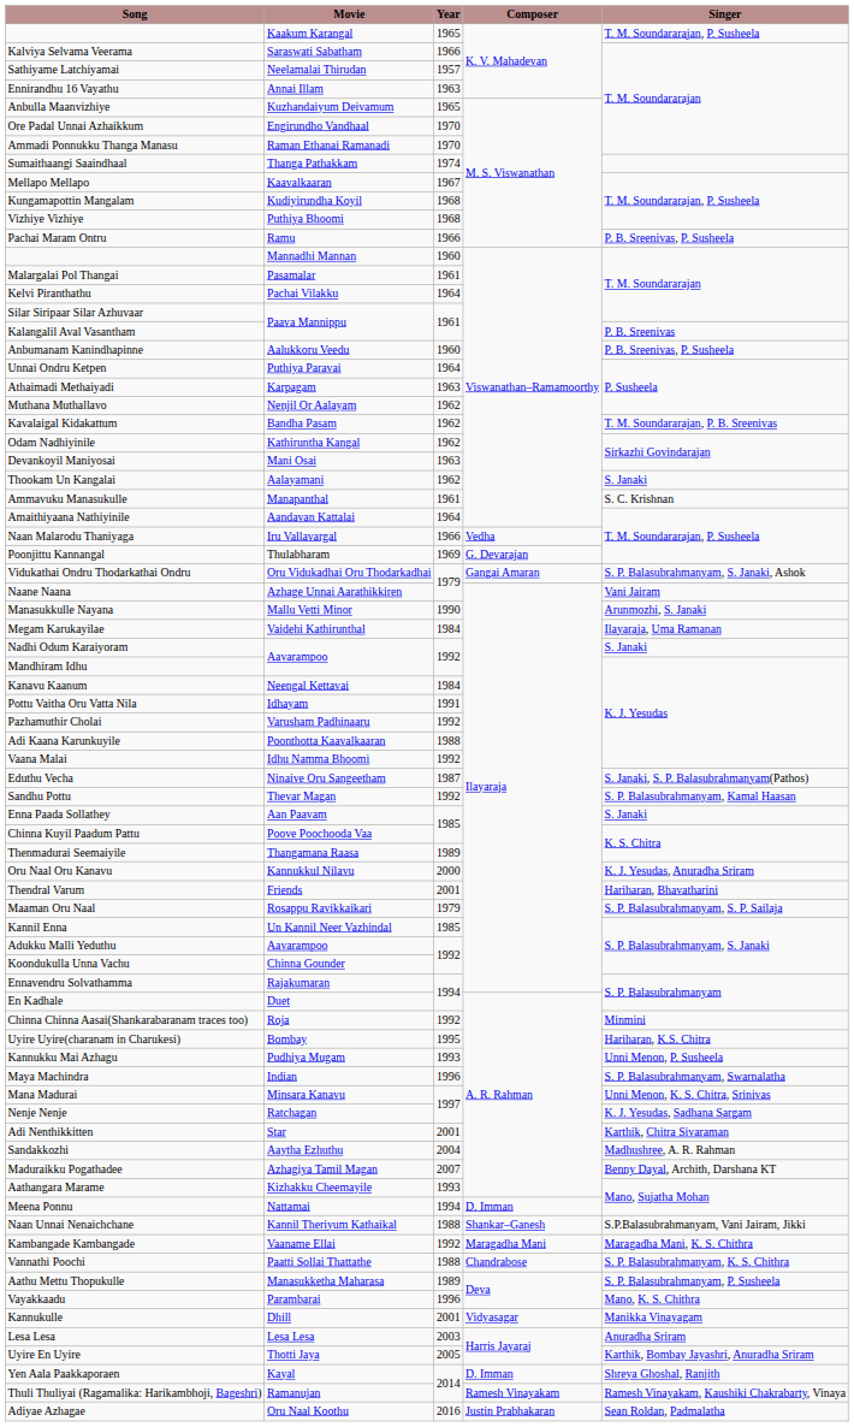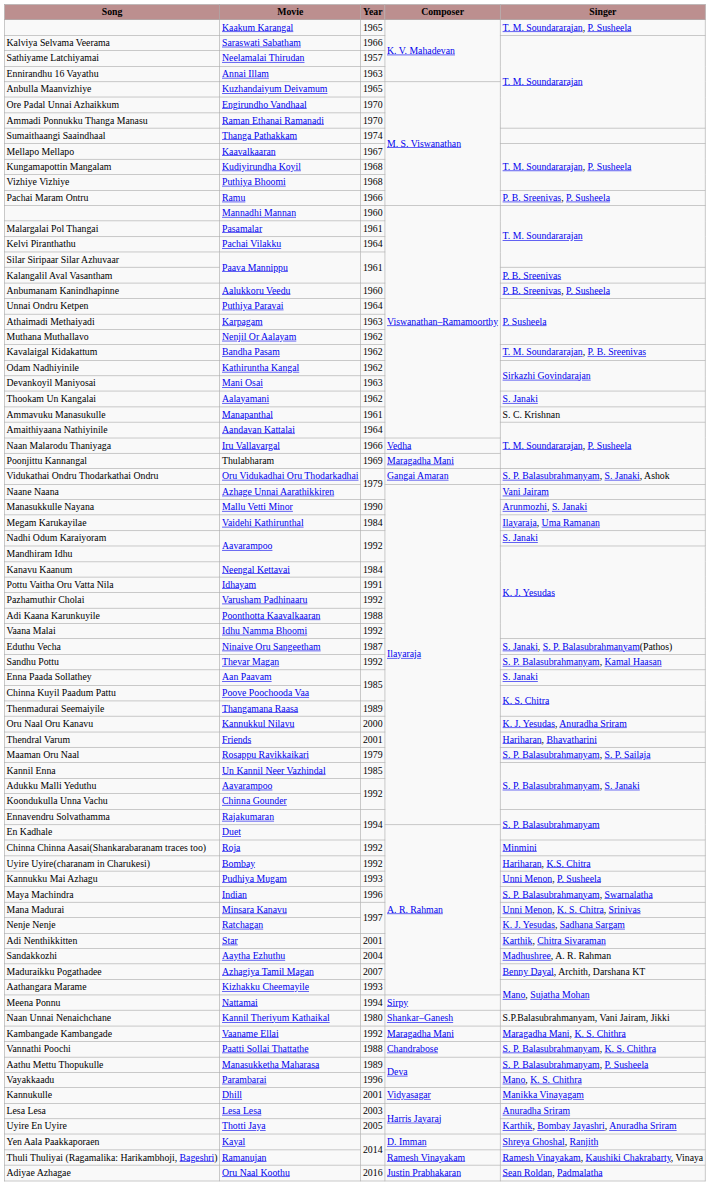Poonjittu Kannangal | Composer: G. Devarajan -> Maragadha Mani
Uyire Uyire(charanam in Charukesi) | Year: 1995 -> 1992
Meena Ponnu | Composer: D. Imman -> Sirpy
Naan Unnai Nenaichchane | Year: 1988 -> 1980
